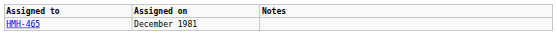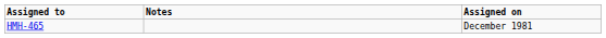columns swapped: Assigned on <-> Notes
